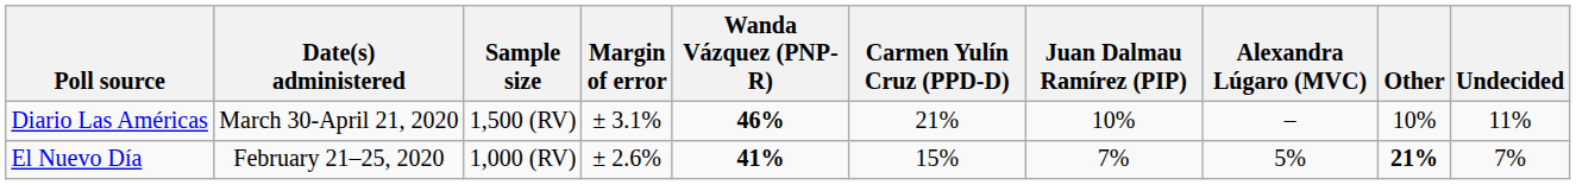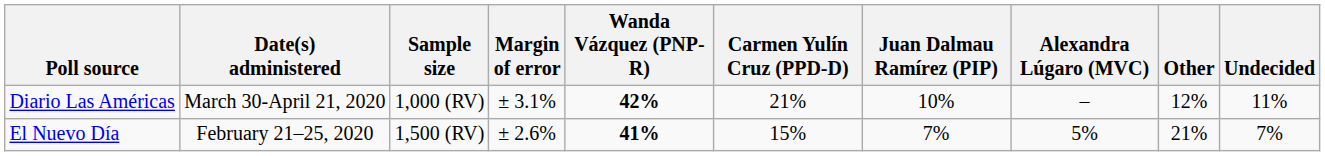Diario Las Américas | Sample size: 1,500 (RV) -> 1,000 (RV)
Diario Las Américas | Wanda Vázquez (PNP-R): 46% -> 42%
Diario Las Américas | Other: 10% -> 12%
El Nuevo Día | Sample size: 1,000 (RV) -> 1,500 (RV)
El Nuevo Día | Other: bold -> normal
